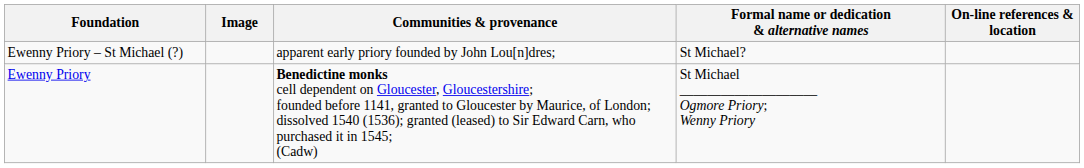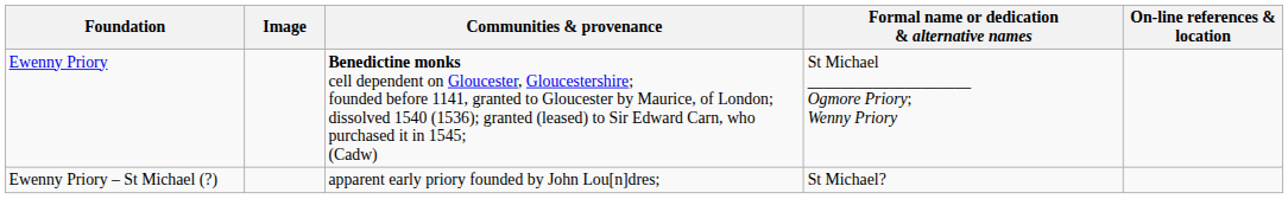rows swapped: Ewenny Priory – St Michael (?) <-> Ewenny Priory
